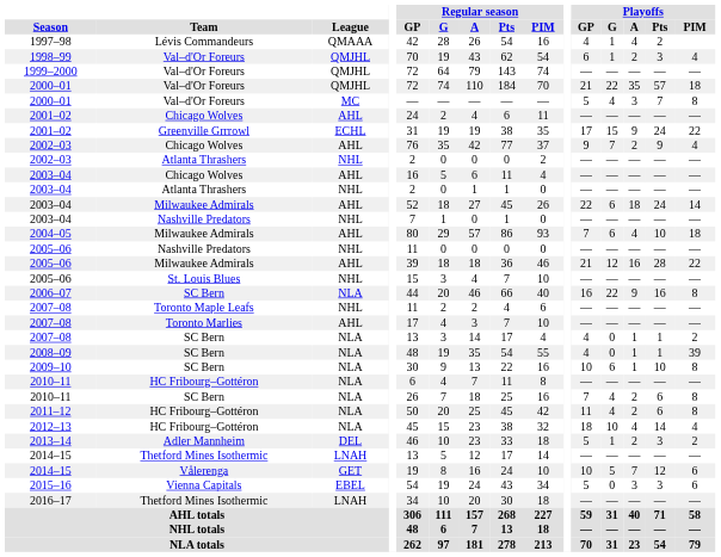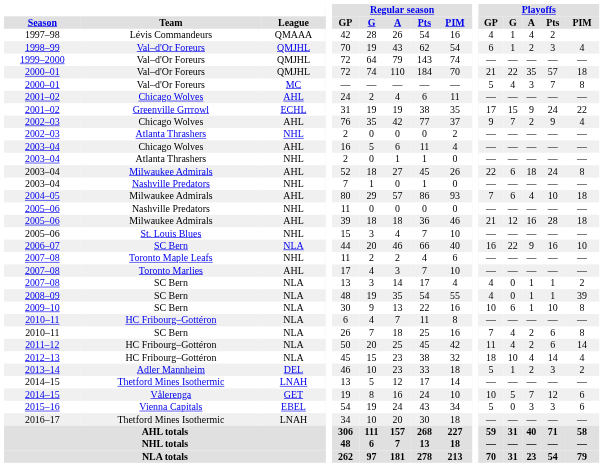2003–04 / Milwaukee Admirals | Playoffs / PIM: 14 -> 8
2005–06 / Milwaukee Admirals | Playoffs / PIM: 22 -> 18
2006–07 | Playoffs / PIM: 8 -> 10
2011–12 | Playoffs / PIM: 8 -> 14
